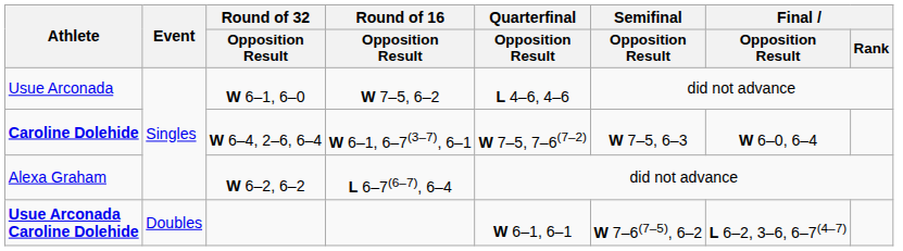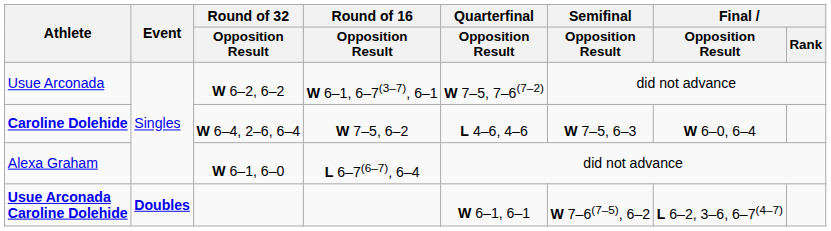Usue Arconada | Round of 32 / Opposition Result: W 6–1, 6–0 -> W 6–2, 6–2
Usue Arconada | Round of 16 / Opposition Result: W 7–5, 6–2 -> W 6–1, 6–7(3–7), 6–1
Usue Arconada | Quarterfinal / Opposition Result: L 4–6, 4–6 -> W 7–5, 7–6(7–2)
Caroline Dolehide | Round of 16 / Opposition Result: W 6–1, 6–7(3–7), 6–1 -> W 7–5, 6–2
Caroline Dolehide | Quarterfinal / Opposition Result: W 7–5, 7–6(7–2) -> L 4–6, 4–6
Alexa Graham | Round of 32 / Opposition Result: W 6–2, 6–2 -> W 6–1, 6–0
Usue Arconada Caroline Dolehide | Event: normal -> bold
